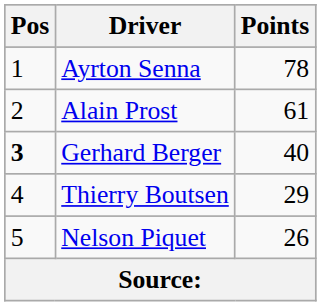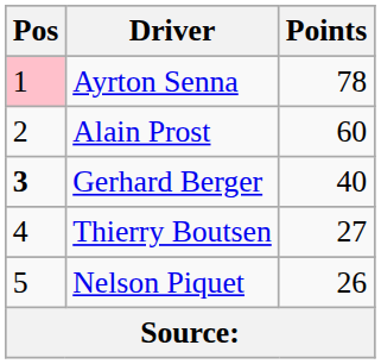Ayrton Senna | Pos: no background -> pink background
Alain Prost | Points: 61 -> 60
Thierry Boutsen | Points: 29 -> 27
